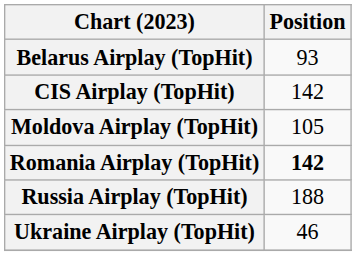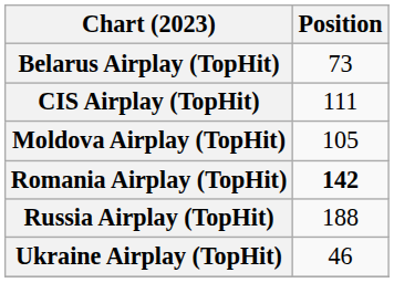Belarus Airplay (TopHit) | Position: 93 -> 73
CIS Airplay (TopHit) | Position: 142 -> 111
